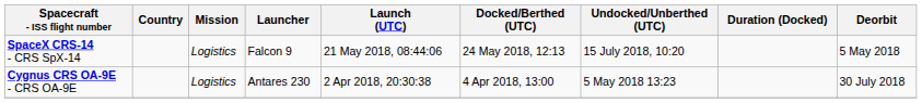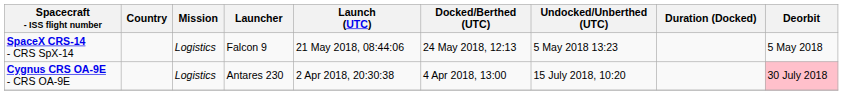SpaceX CRS-14 - CRS SpX-14 | Undocked/Unberthed (UTC): 15 July 2018, 10:20 -> 5 May 2018 13:23
Cygnus CRS OA-9E - CRS OA-9E | Undocked/Unberthed (UTC): 5 May 2018 13:23 -> 15 July 2018, 10:20
Cygnus CRS OA-9E - CRS OA-9E | Deorbit: no background -> pink background
